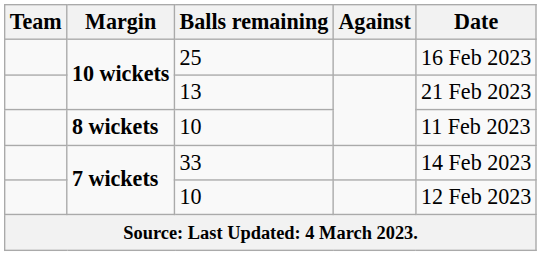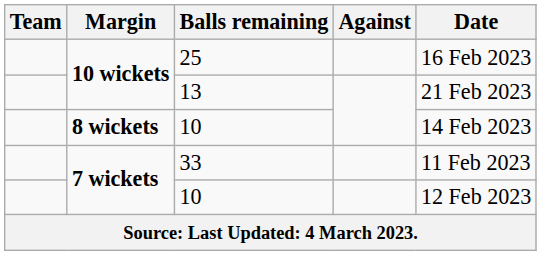8 wickets / 10 | Date: 11 Feb 2023 -> 14 Feb 2023
33 | Date: 14 Feb 2023 -> 11 Feb 2023
